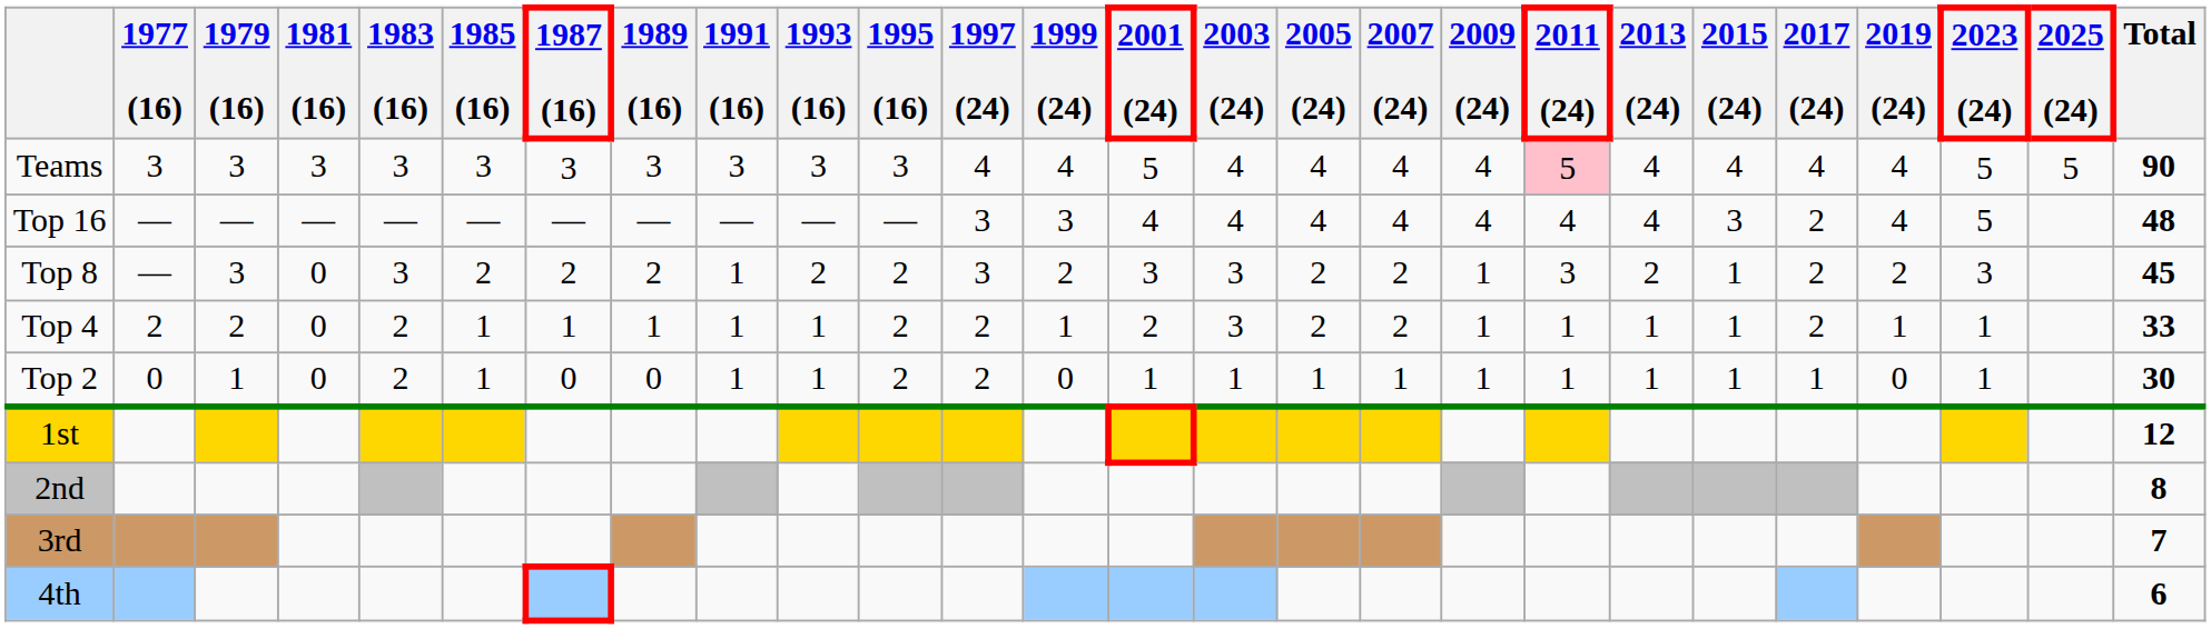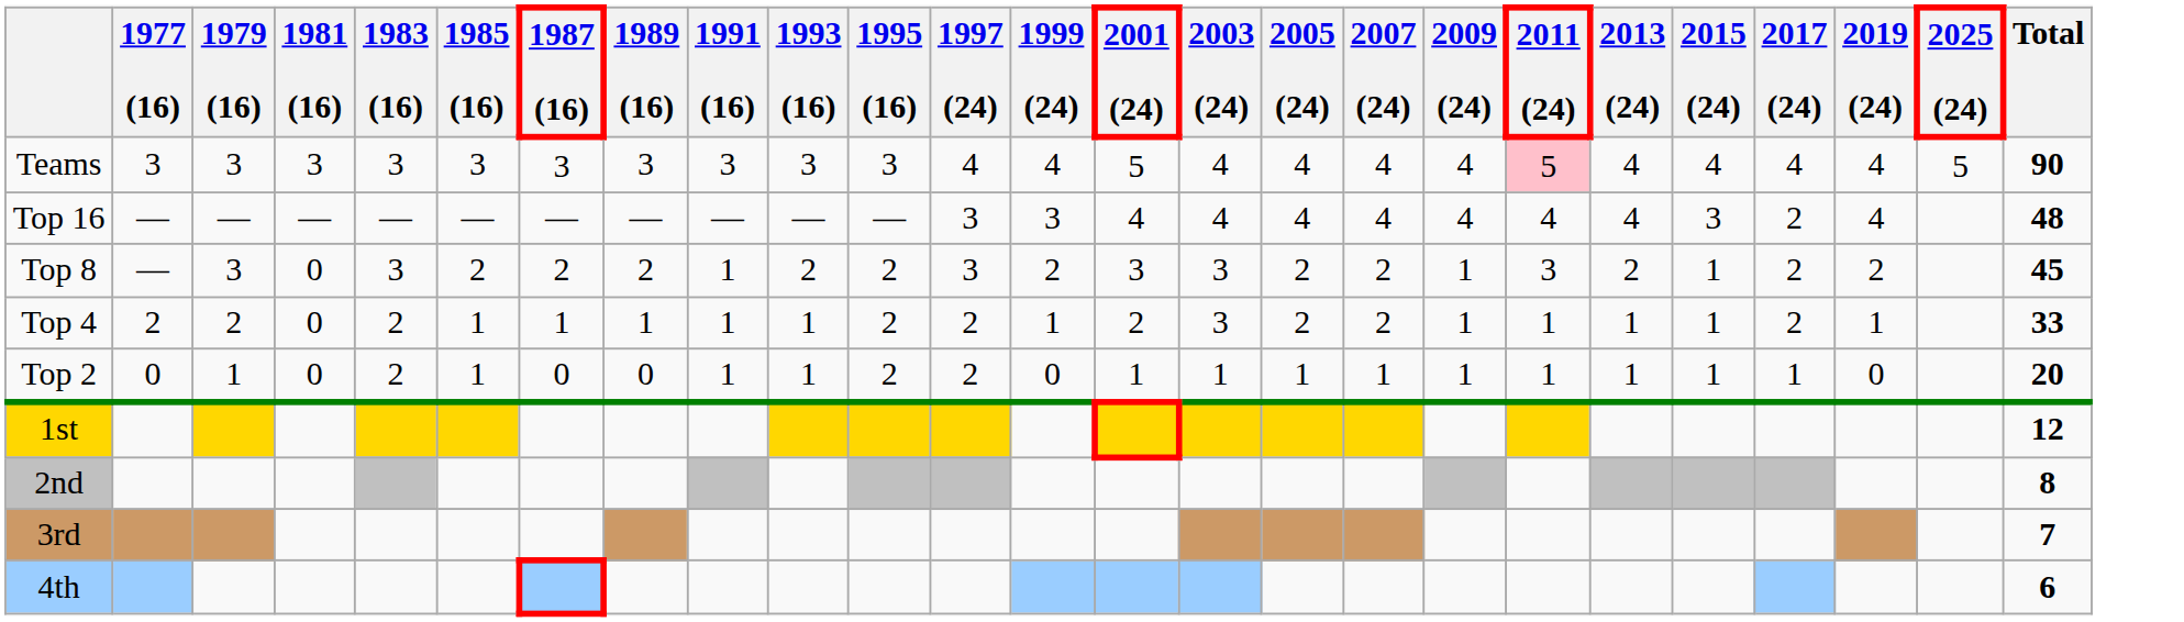- column: 2023 (24) | 5 | 5 | 3 | 1 | 1
Top 2 | Total: 30 -> 20
